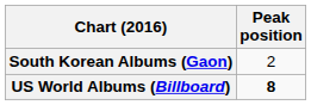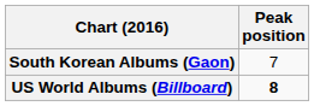South Korean Albums (Gaon) | Peak position: 2 -> 7
